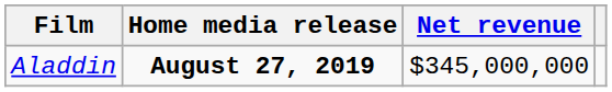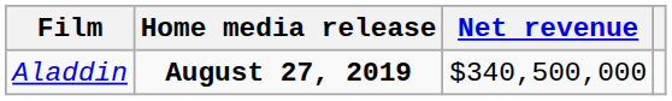Aladdin | Net revenue: $345,000,000 -> $340,500,000
